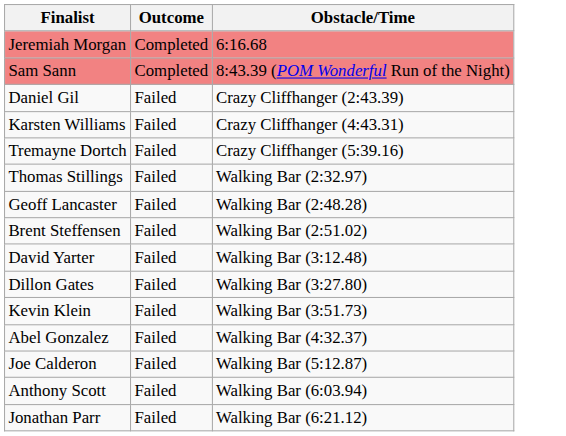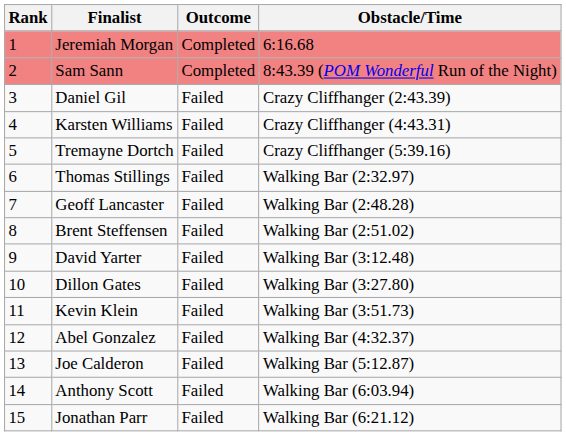+ column: Rank | 1 | 2 | 3 | 4 | 5 | 6 | 7 | 8 | 9 | 10 | 11 | 12 | 13 | 14 | 15
